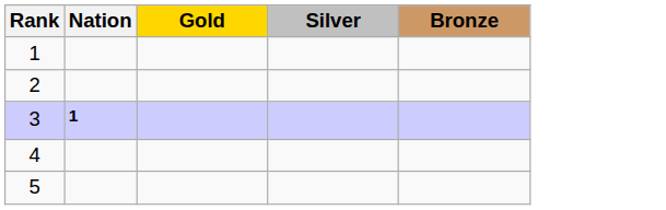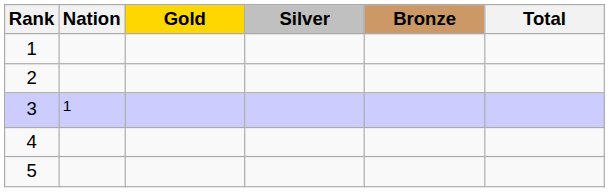+ column: Total
3 | Nation: bold -> normal
